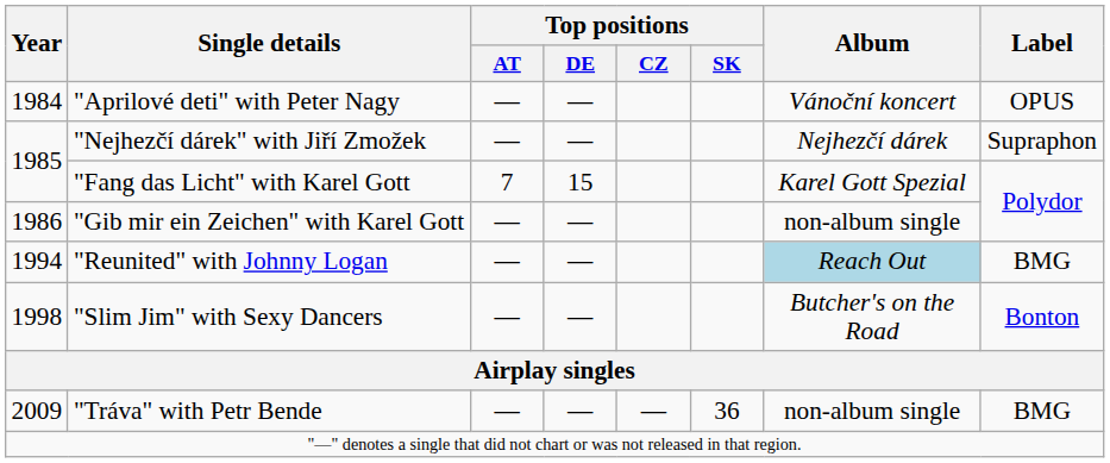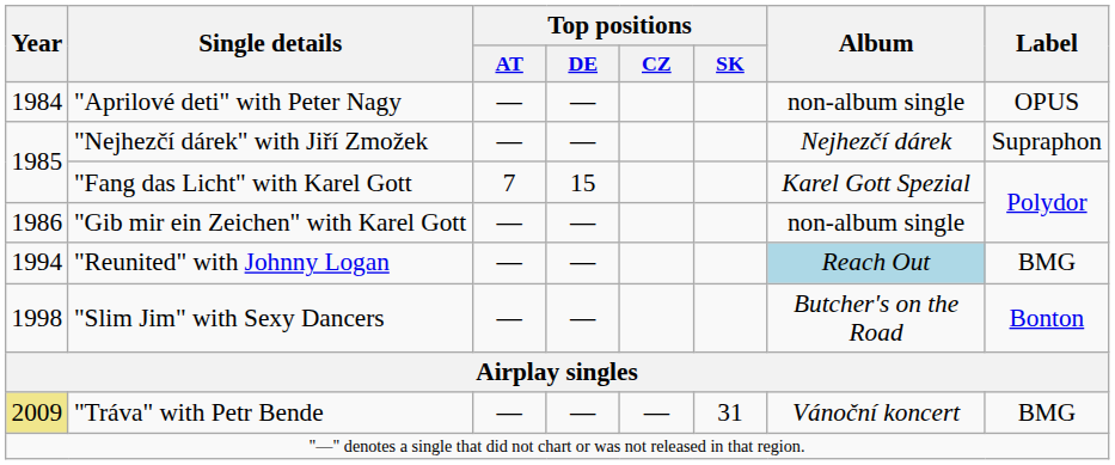"Aprilové deti" with Peter Nagy | Album: Vánoční koncert -> non-album single
"Tráva" with Petr Bende | Year: no background -> khaki background
"Tráva" with Petr Bende | Top positions / SK: 36 -> 31
"Tráva" with Petr Bende | Album: non-album single -> Vánoční koncert
